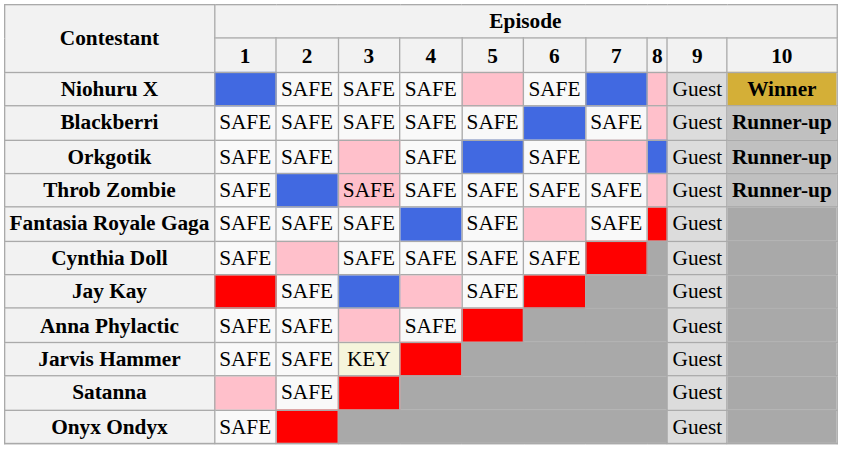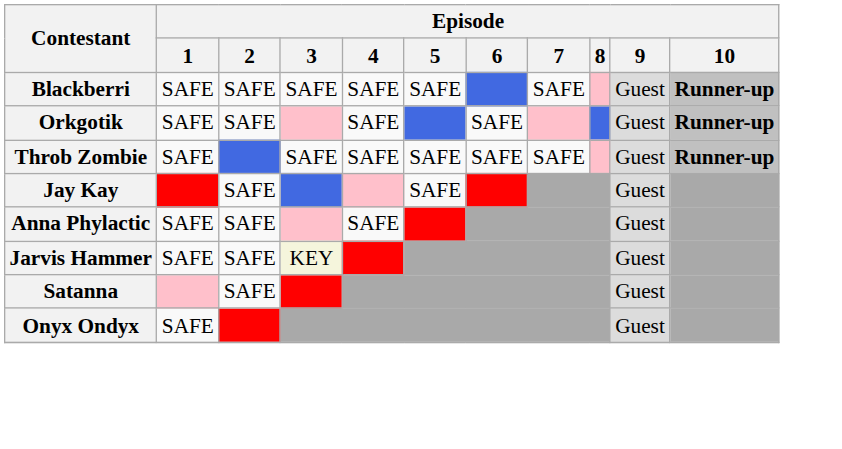- row: Niohuru X | SAFE | SAFE | SAFE | SAFE | Guest | Winner
Throb Zombie | Episode / 3: pink background -> no background
- row: Fantasia Royale Gaga | SAFE | SAFE | SAFE | SAFE | SAFE | Guest
- row: Cynthia Doll | SAFE | SAFE | SAFE | SAFE | SAFE | Guest
